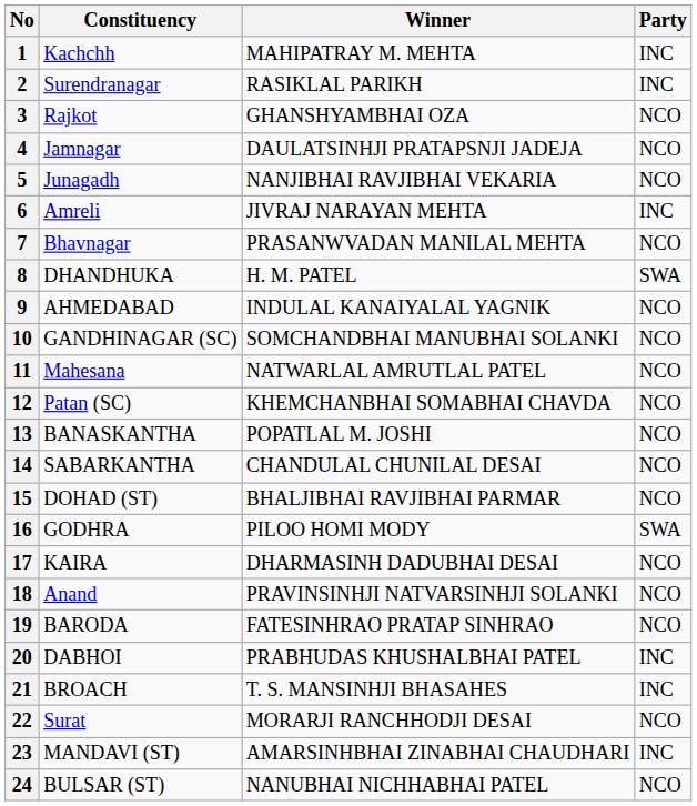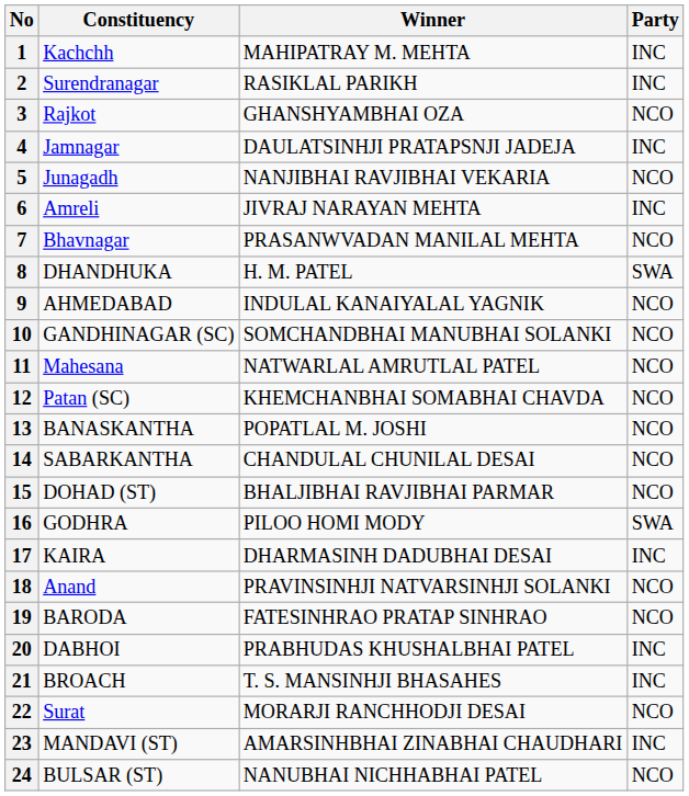4 | Party: NCO -> INC
17 | Party: NCO -> INC
